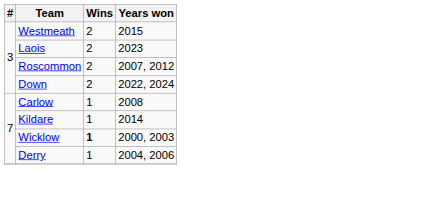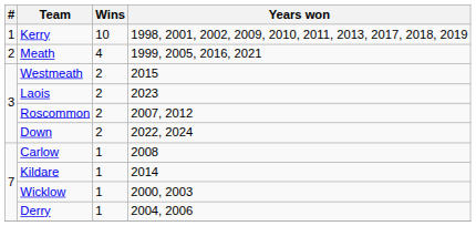+ row: 1 | Kerry | 10 | 1998, 2001, 2002, 2009, 2010, 2011, 2013, 2017, 2018, 2019
+ row: 2 | Meath | 4 | 1999, 2005, 2016, 2021
Wicklow | Wins: bold -> normal
